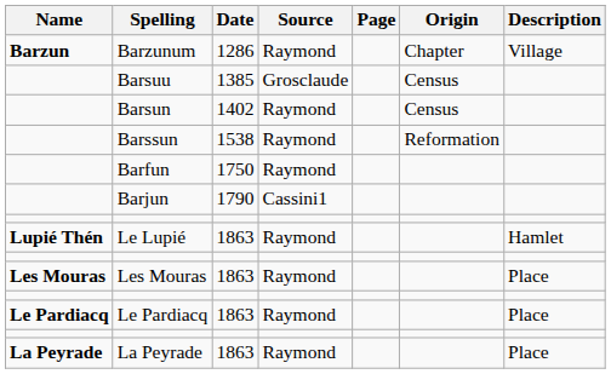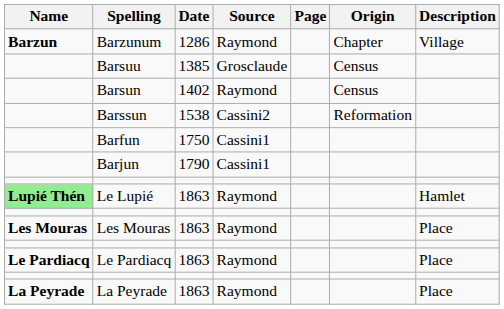Barssun | Source: Raymond -> Cassini2
Barfun | Source: Raymond -> Cassini1
Le Lupié | Name: no background -> lightgreen background
